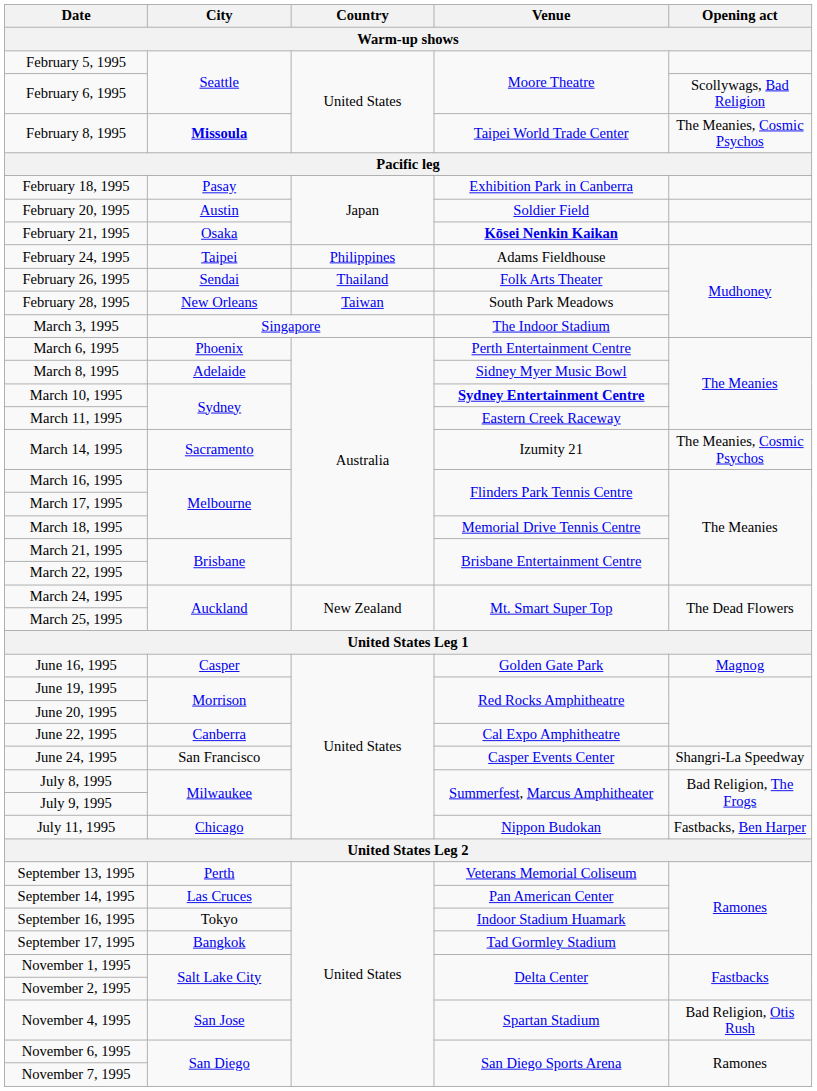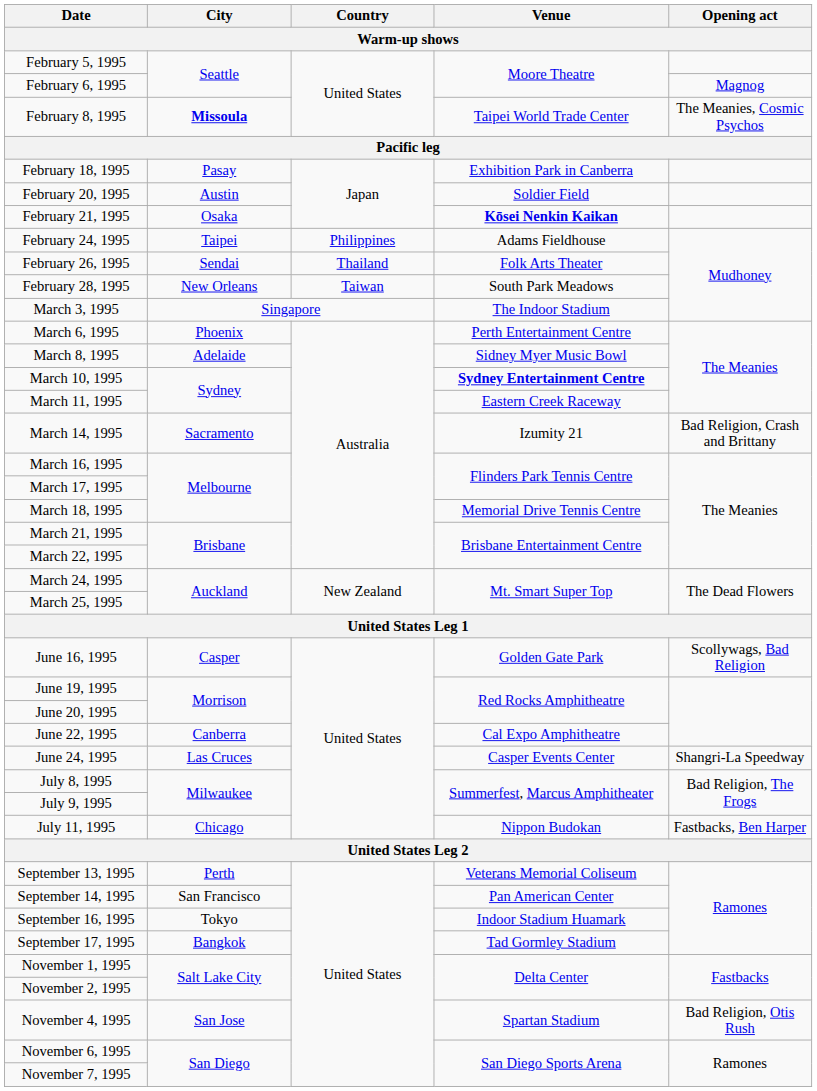February 6, 1995 | Opening act: Scollywags, Bad Religion -> Magnog
March 14, 1995 | Opening act: The Meanies, Cosmic Psychos -> Bad Religion, Crash and Brittany
June 16, 1995 | Opening act: Magnog -> Scollywags, Bad Religion
June 24, 1995 | City: San Francisco -> Las Cruces
September 14, 1995 | City: Las Cruces -> San Francisco
